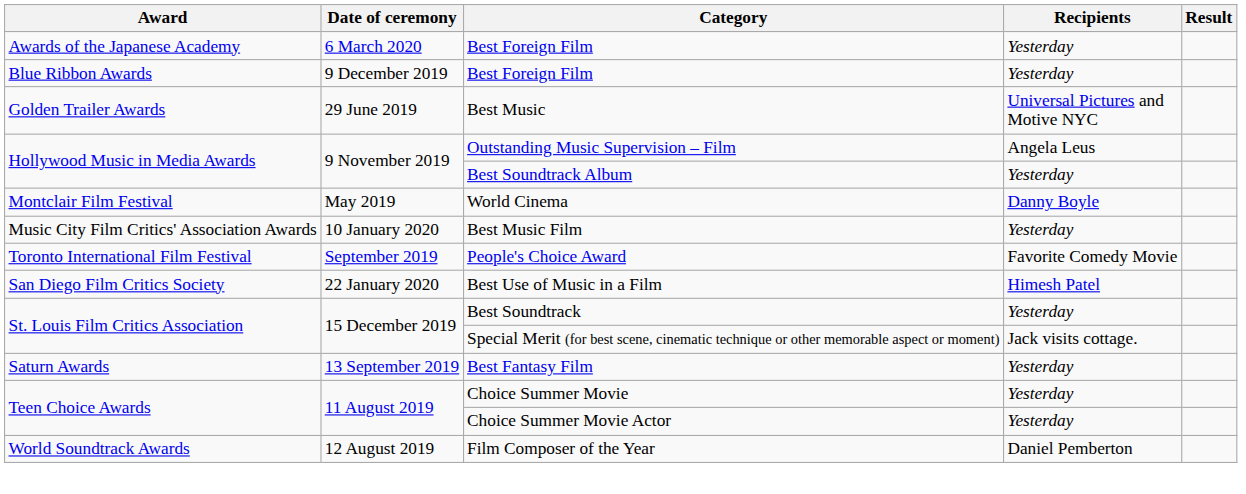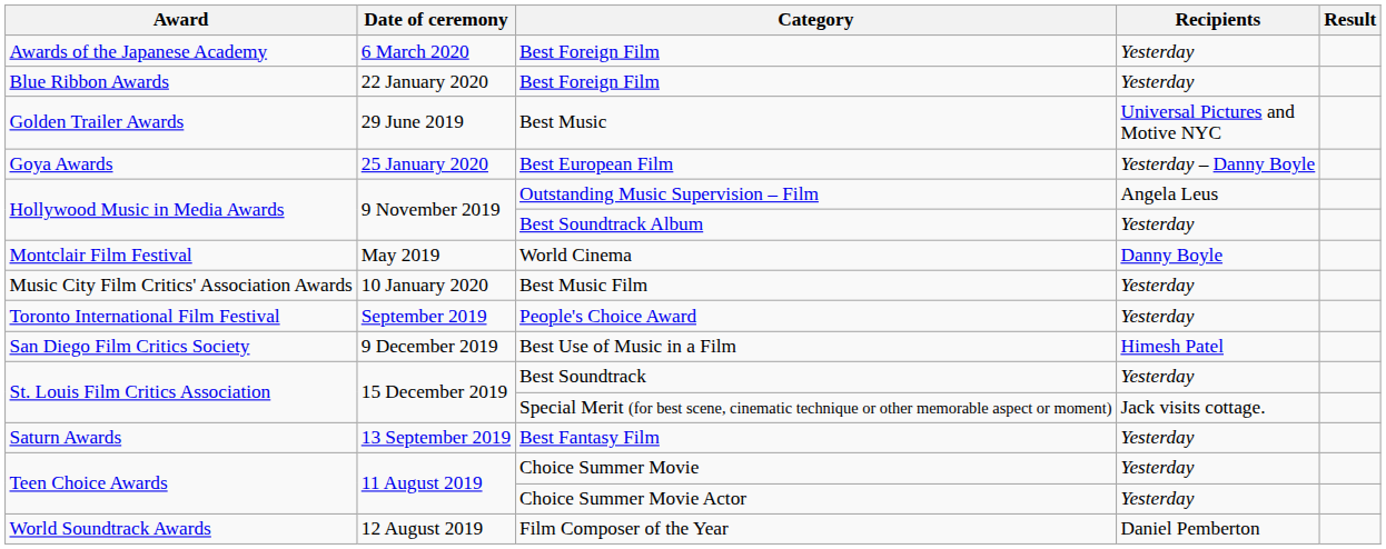Blue Ribbon Awards / Best Foreign Film | Date of ceremony: 9 December 2019 -> 22 January 2020
+ row: Goya Awards | 25 January 2020 | Best European Film | Yesterday – Danny Boyle
People's Choice Award | Recipients: Favorite Comedy Movie -> Yesterday
Best Use of Music in a Film | Date of ceremony: 22 January 2020 -> 9 December 2019
